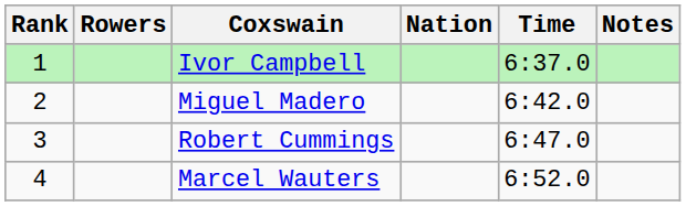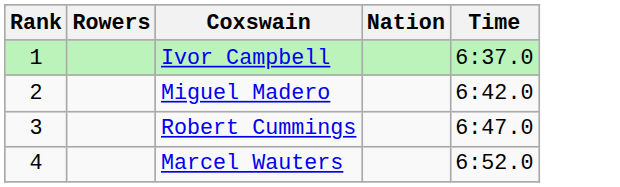- column: Notes
